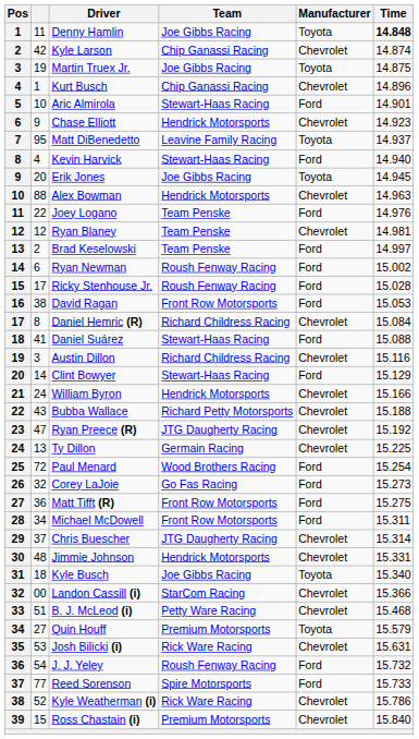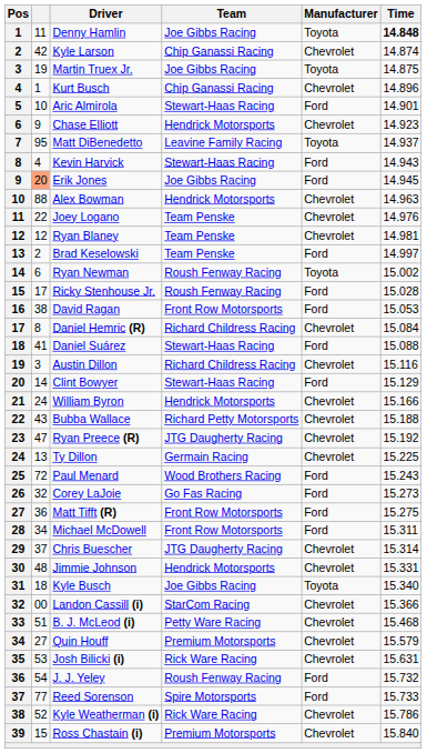Kevin Harvick | Time: 14.940 -> 14.943
Erik Jones | column 2: no background -> lightsalmon background
Erik Jones | Manufacturer: Toyota -> Ford
Joey Logano | Manufacturer: Ford -> Chevrolet
Ryan Newman | Manufacturer: Ford -> Toyota
Paul Menard | Time: 15.254 -> 15.243
Quin Houff | Manufacturer: Toyota -> Chevrolet
